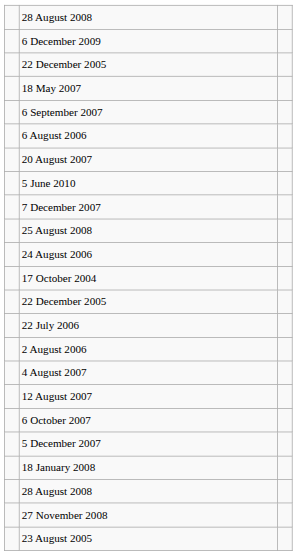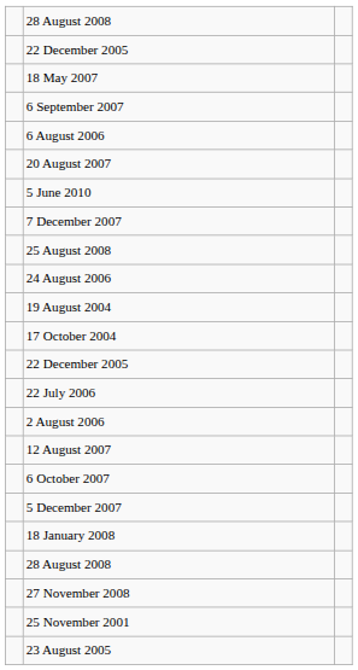- row: 6 December 2009
+ row: 19 August 2004
- row: 4 August 2007
+ row: 25 November 2001
